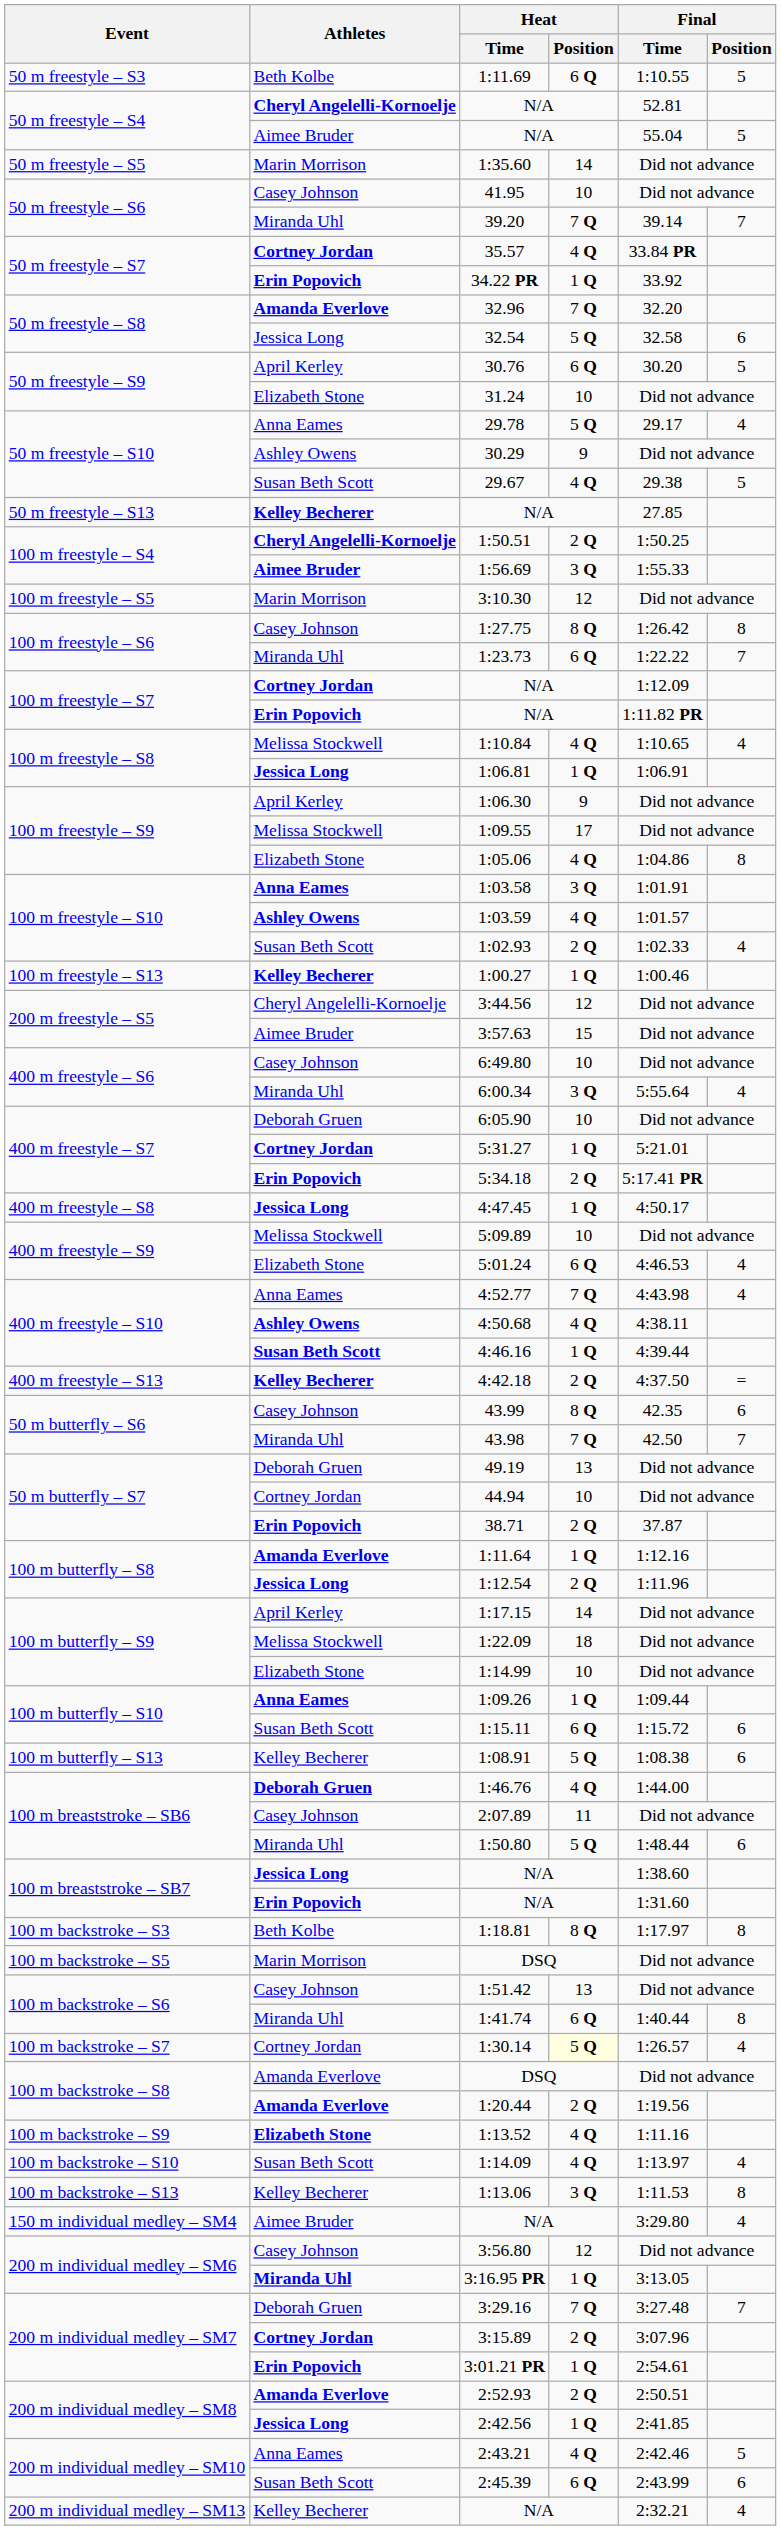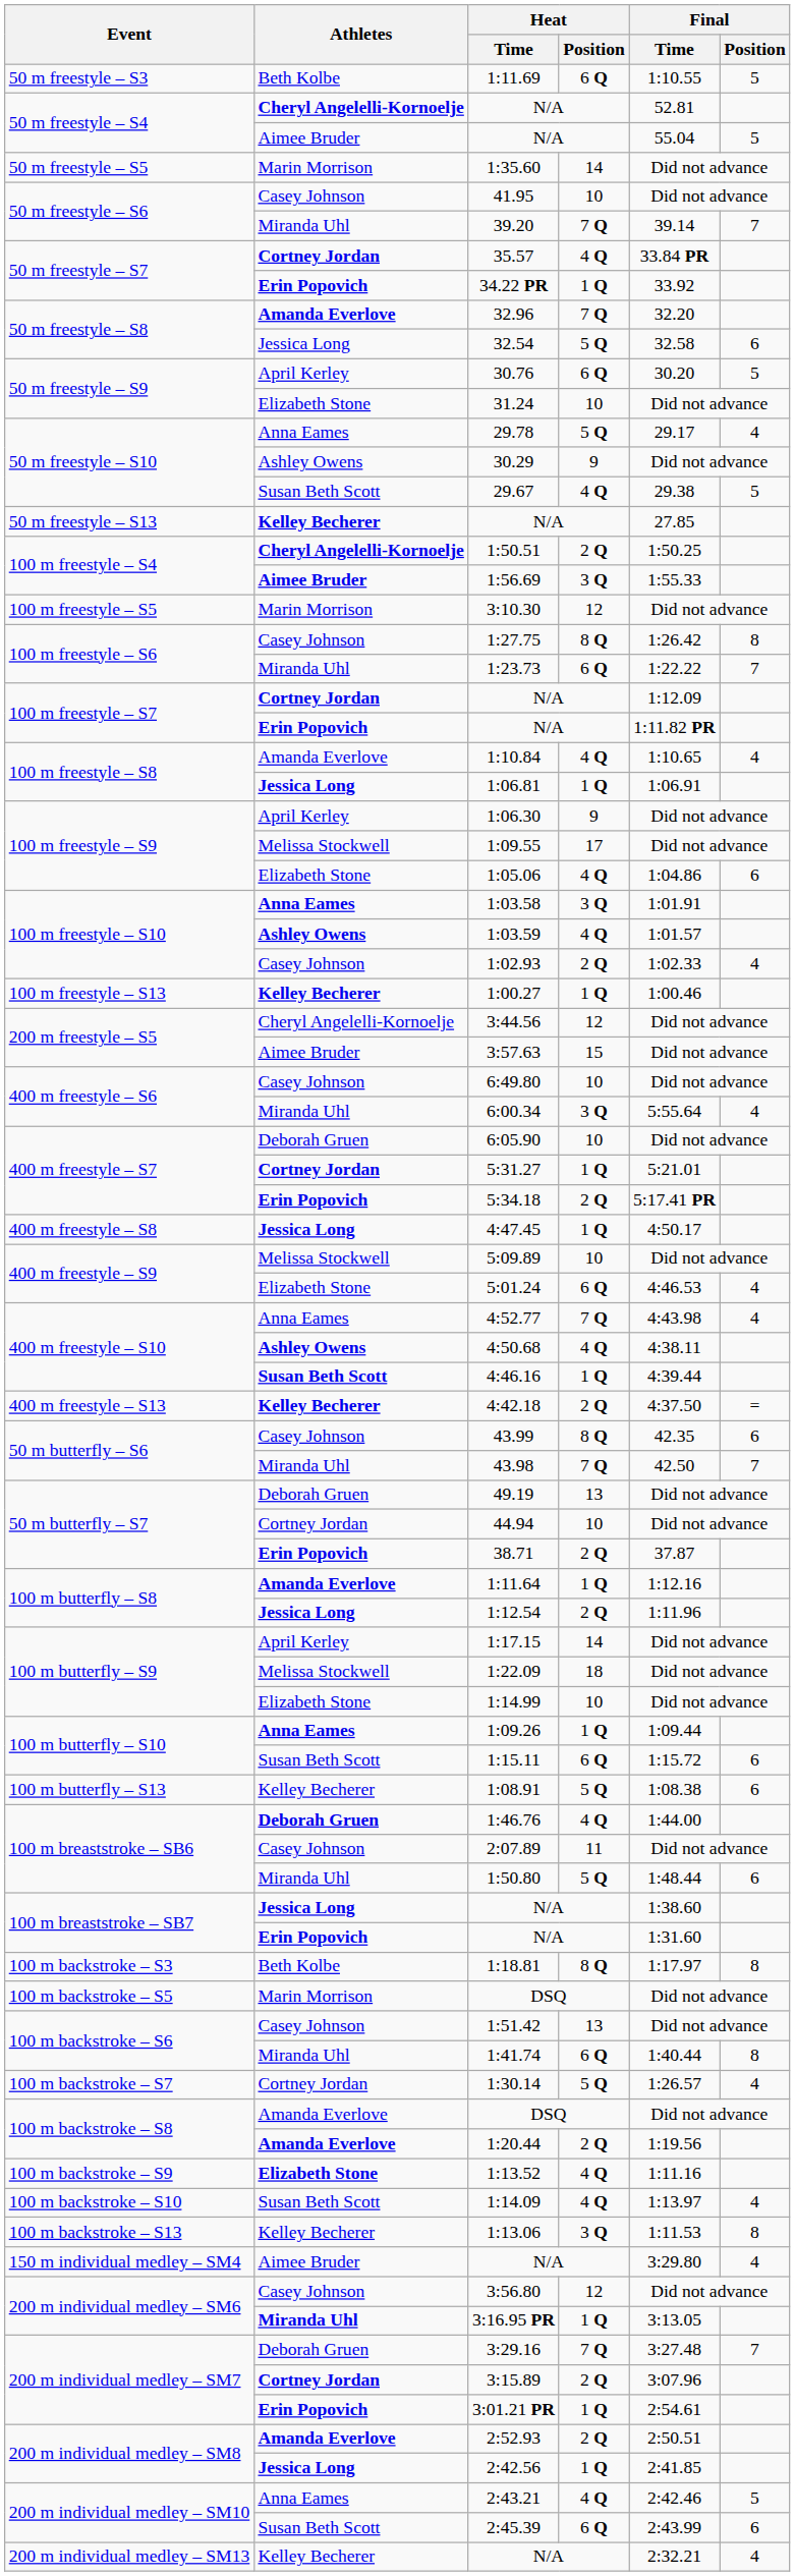1:10.84 | Athletes: Melissa Stockwell -> Amanda Everlove
1:05.06 | Final / Position: 8 -> 6
1:02.93 | Athletes: Susan Beth Scott -> Casey Johnson
1:30.14 | Heat / Position: lightyellow background -> no background
